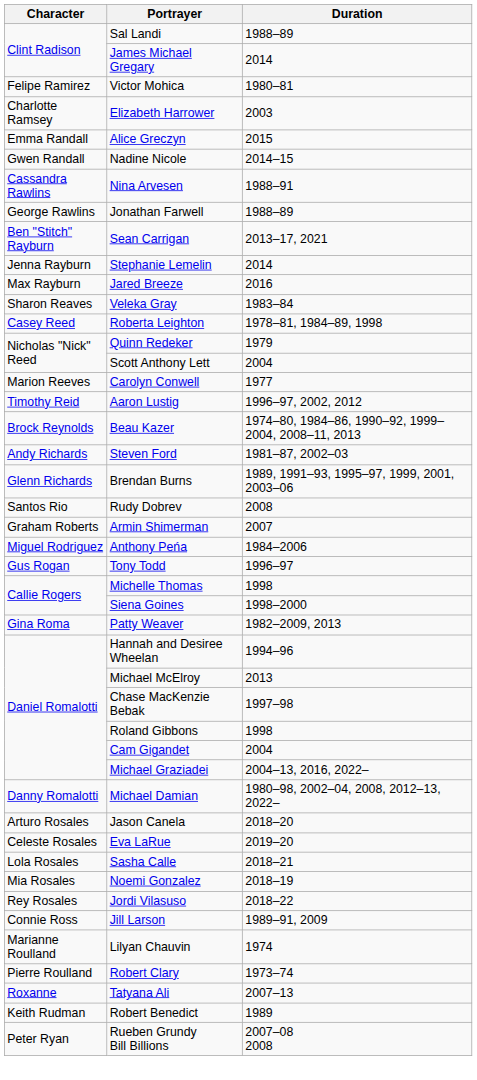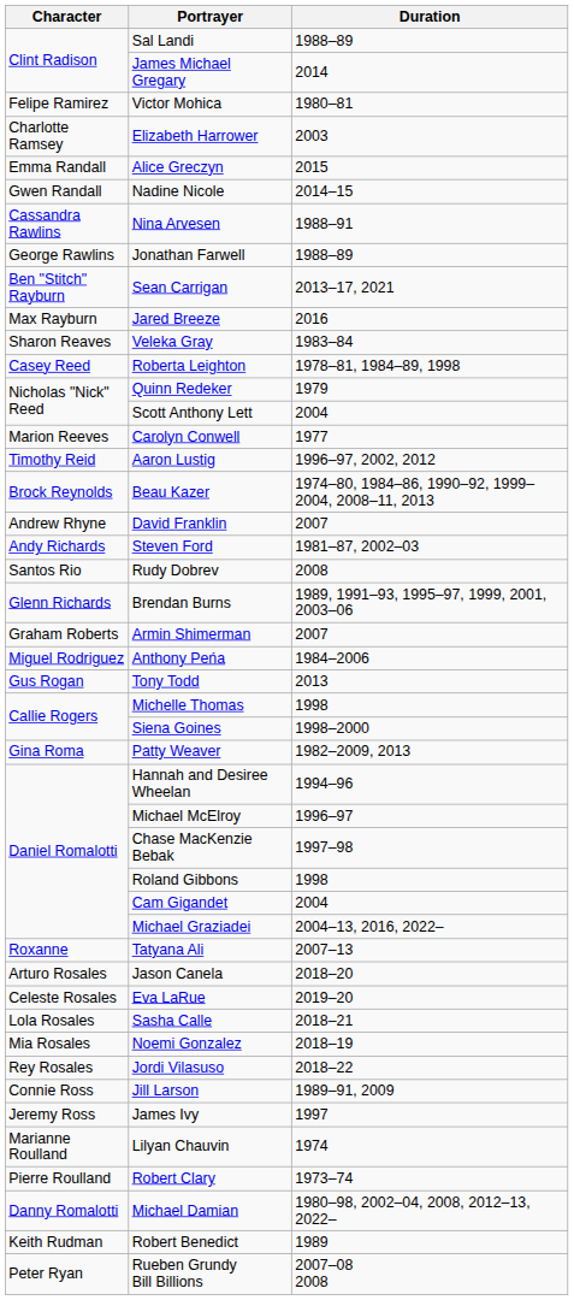- row: Jenna Rayburn | Stephanie Lemelin | 2014
+ row: Andrew Rhyne | David Franklin | 2007
rows swapped: Brendan Burns <-> Rudy Dobrev
Tony Todd | Duration: 1996–97 -> 2013
Michael McElroy | Duration: 2013 -> 1996–97
rows swapped: Michael Damian <-> Tatyana Ali
+ row: Jeremy Ross | James Ivy | 1997
